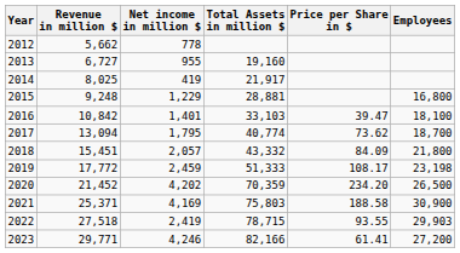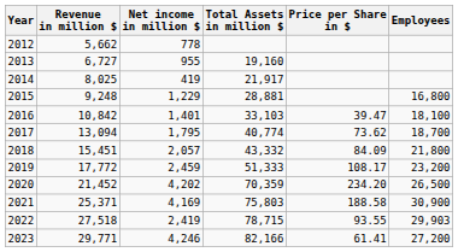2019 | Employees: 23,198 -> 23,200
